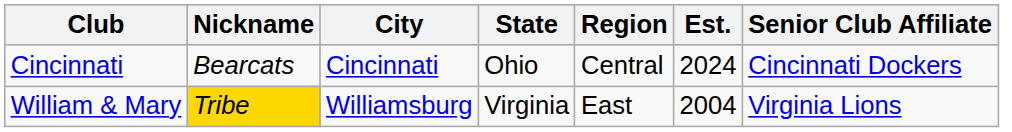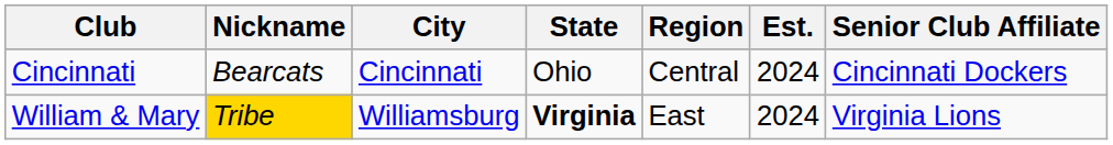William & Mary | State: normal -> bold
William & Mary | Est.: 2004 -> 2024
